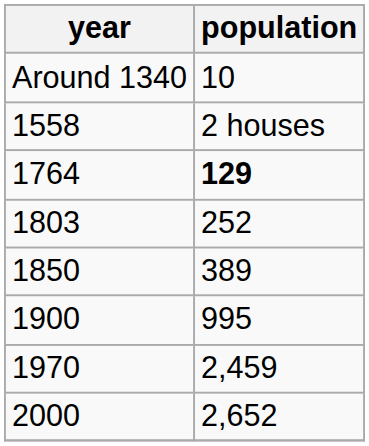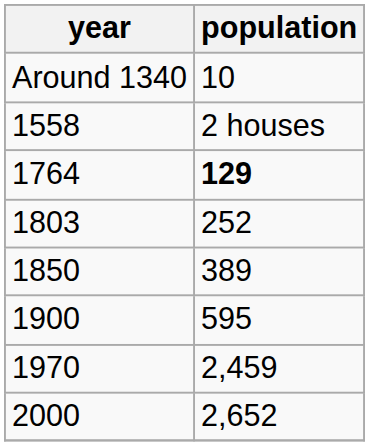1900 | population: 995 -> 595
